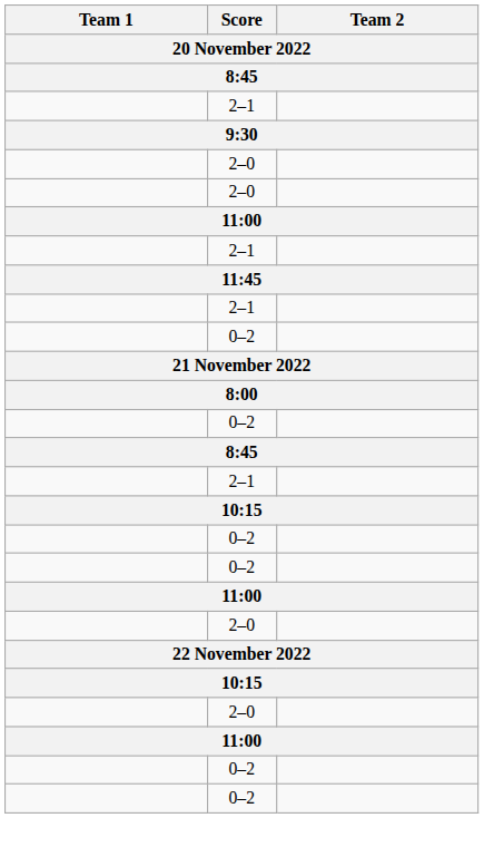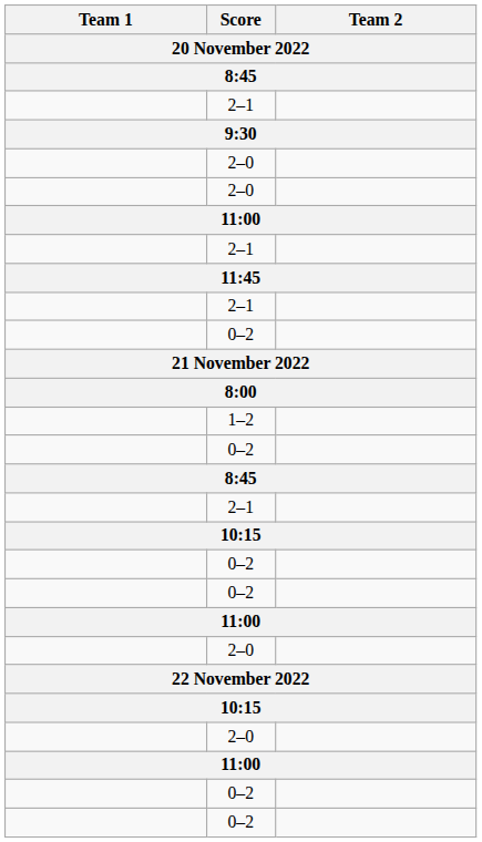+ row: 1–2
